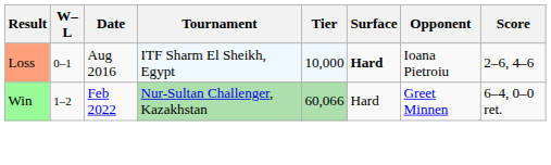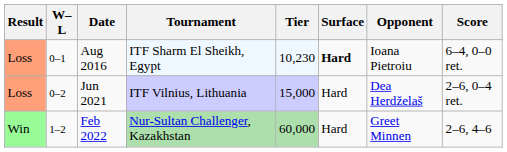Aug 2016 | Tier: 10,000 -> 10,230
Aug 2016 | Score: 2–6, 4–6 -> 6–4, 0–0 ret.
+ row: Loss | 0–2 | Jun 2021 | ITF Vilnius, Lithuania | 15,000 | Hard | Dea Herdželaš | 2–6, 0–4 ret.
Feb 2022 | Tier: 60,066 -> 60,000
Feb 2022 | Score: 6–4, 0–0 ret. -> 2–6, 4–6
